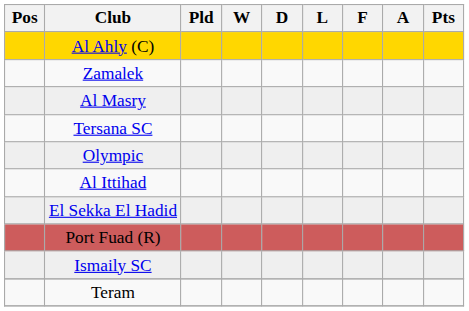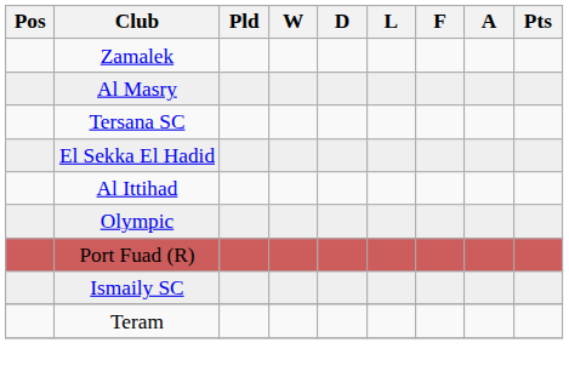- row: Al Ahly (C)
rows swapped: El Sekka El Hadid <-> Olympic
